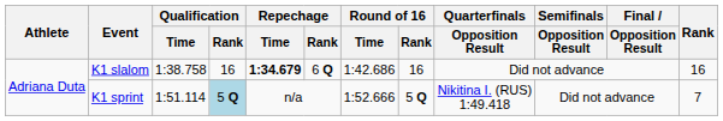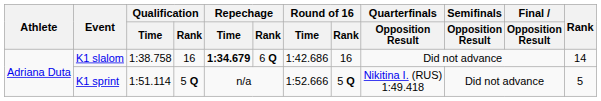K1 slalom | Rank: 16 -> 14
K1 sprint | Qualification / Rank: lightblue background -> no background
K1 sprint | Rank: 7 -> 5
